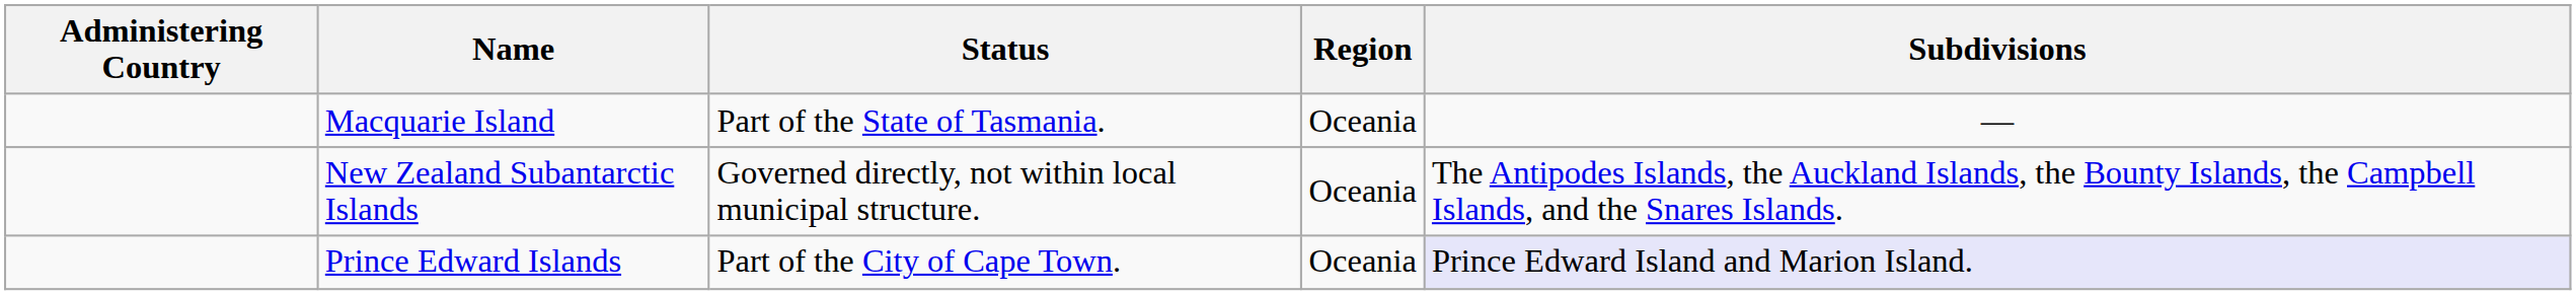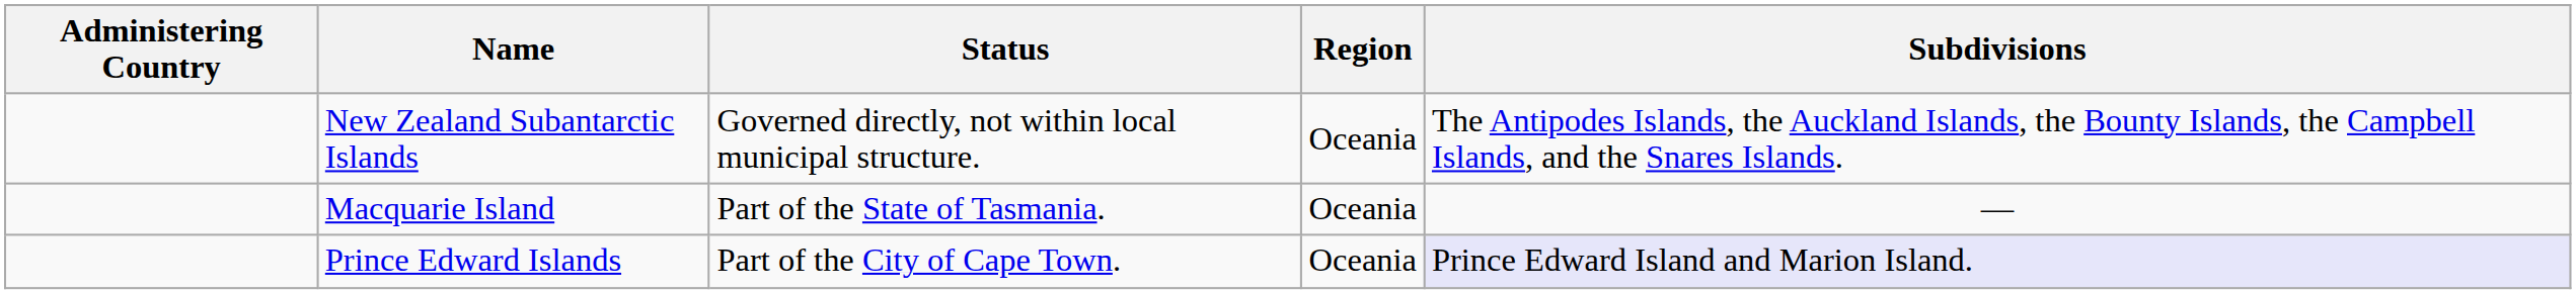rows swapped: Macquarie Island <-> New Zealand Subantarctic Islands
